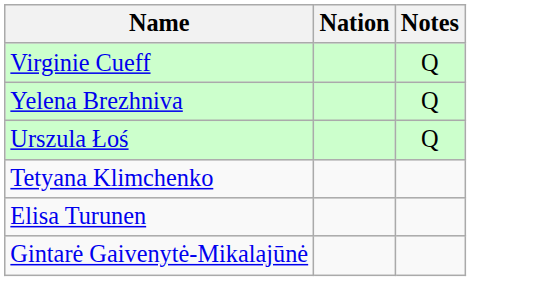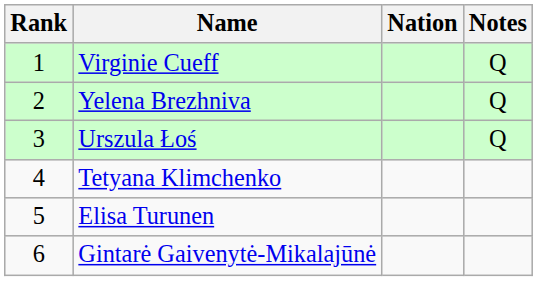+ column: Rank | 1 | 2 | 3 | 4 | 5 | 6
